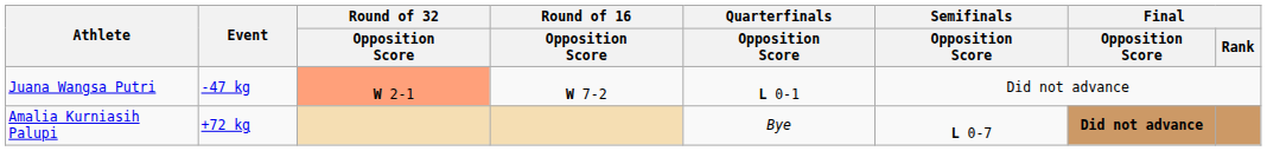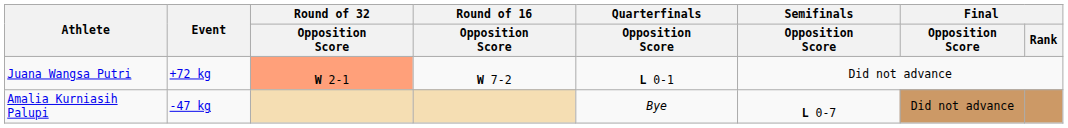Juana Wangsa Putri | Event: -47 kg -> +72 kg
Amalia Kurniasih Palupi | Event: +72 kg -> -47 kg
Amalia Kurniasih Palupi | Final / Opposition Score: bold -> normal
